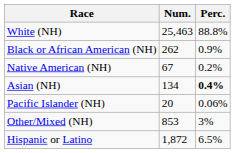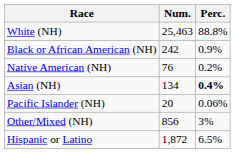Black or African American (NH) | Num.: 262 -> 242
Native American (NH) | Num.: 67 -> 76
Other/Mixed (NH) | Num.: 853 -> 856
